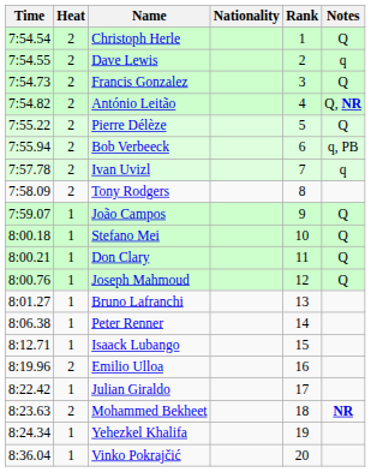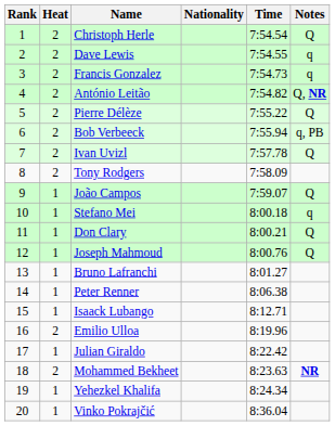columns swapped: Rank <-> Time
Francis Gonzalez | Notes: Q -> q
Ivan Uvizl | Notes: q -> Q
Stefano Mei | Notes: Q -> q
